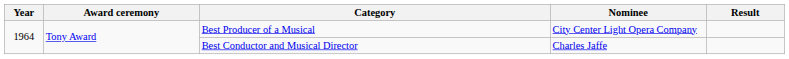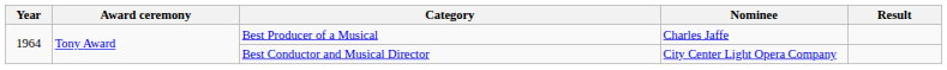Best Producer of a Musical | Nominee: City Center Light Opera Company -> Charles Jaffe
Best Conductor and Musical Director | Nominee: Charles Jaffe -> City Center Light Opera Company
